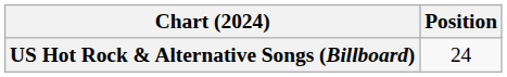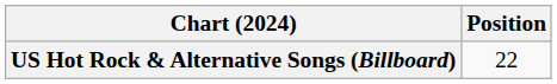US Hot Rock & Alternative Songs (Billboard) | Position: 24 -> 22
